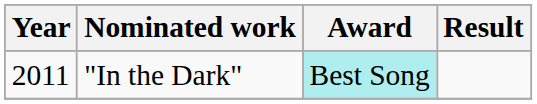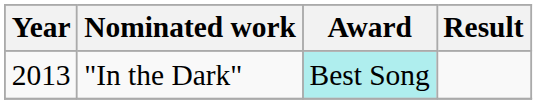"In the Dark" | Year: 2011 -> 2013
